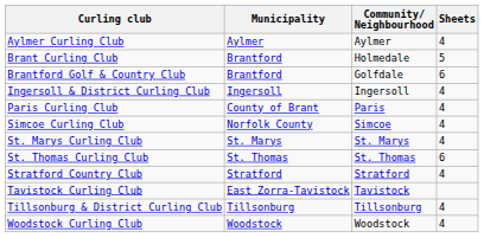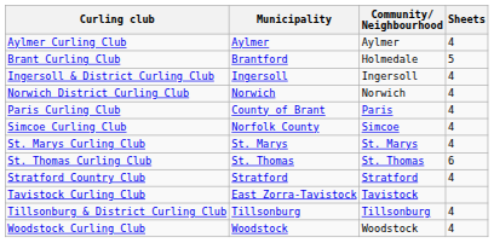- row: Brantford Golf & Country Club | Brantford | Golfdale | 6
+ row: Norwich District Curling Club | Norwich | Norwich | 4
